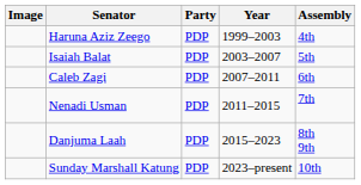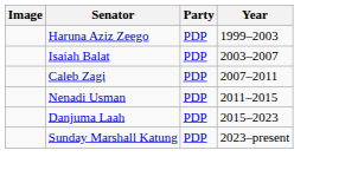- column: Assembly | 4th | 5th | 6th | 7th | 8th 9th | 10th
